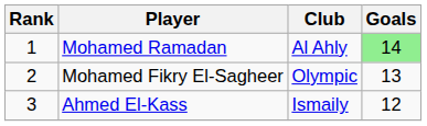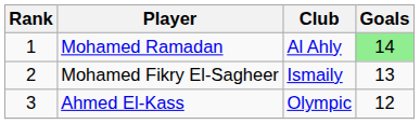Mohamed Fikry El-Sagheer | Club: Olympic -> Ismaily
Ahmed El-Kass | Club: Ismaily -> Olympic
